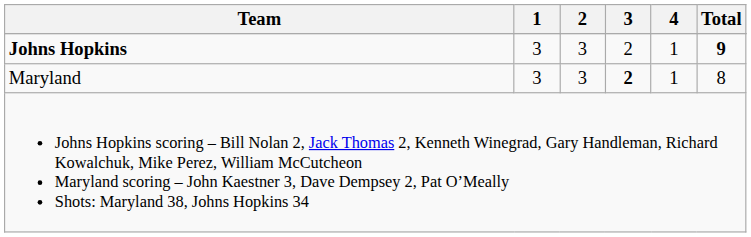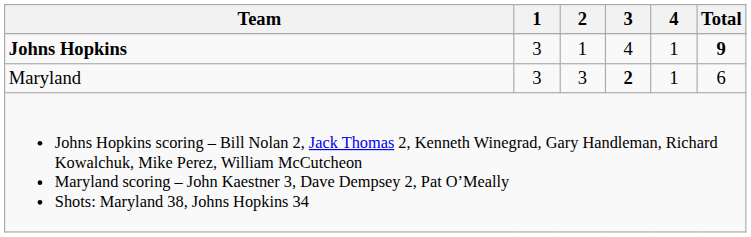Johns Hopkins | 2: 3 -> 1
Johns Hopkins | 3: 2 -> 4
Maryland | Total: 8 -> 6
